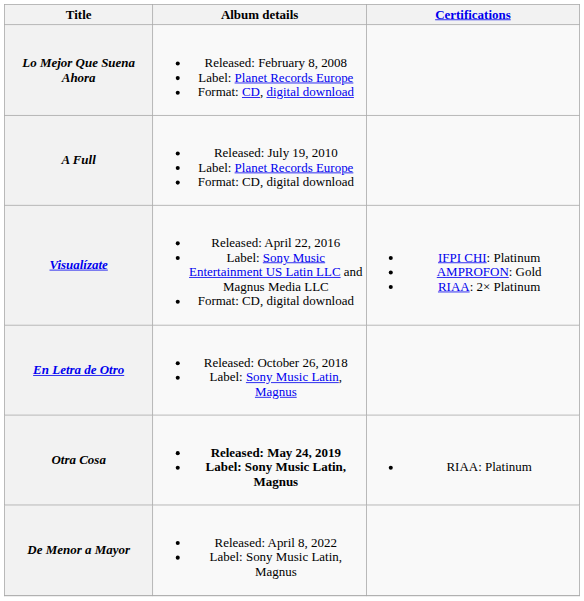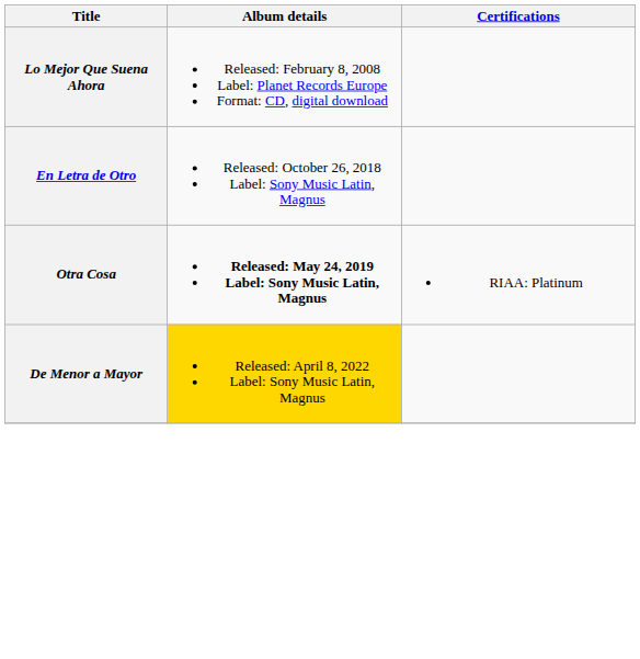- row: A Full | Released: July 19, 2010 Label: Planet Records Europe Format: CD, digital download
- row: Visualízate | Released: April 22, 2016 Label: Sony Music Entertainment US Latin LLC and Magnus Media LLC Format: CD, digital download | IFPI CHI: Platinum AMPROFON: Gold RIAA: 2× Platinum
De Menor a Mayor | Album details: no background -> gold background
